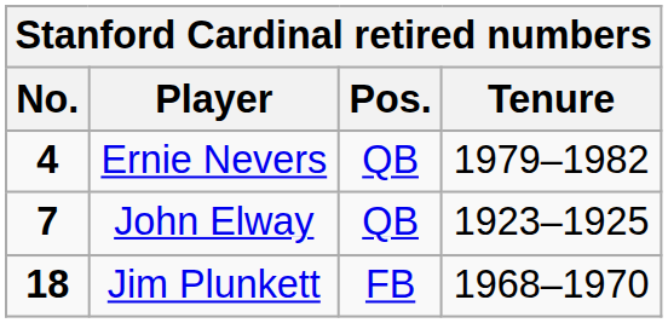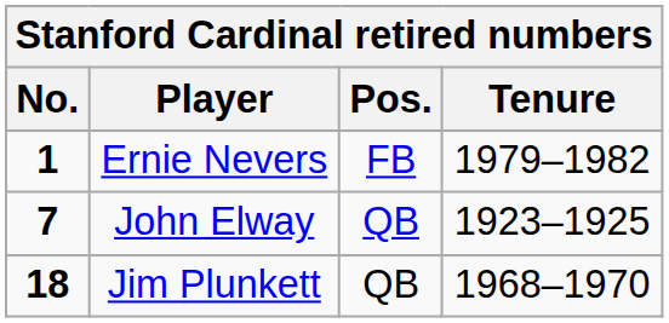Ernie Nevers | No.: 4 -> 1
Ernie Nevers | Pos.: QB -> FB
Jim Plunkett | Pos.: FB -> QB
